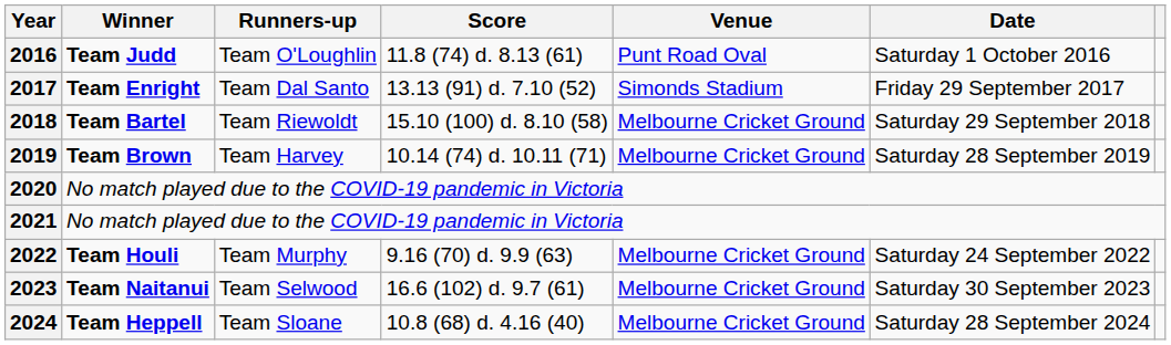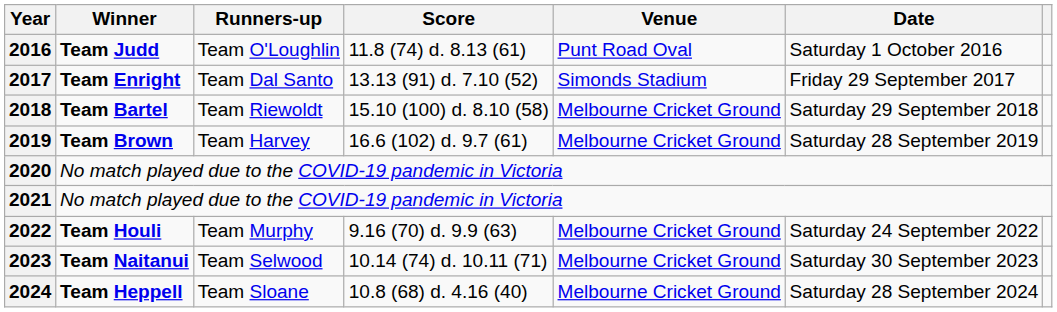2019 | Score: 10.14 (74) d. 10.11 (71) -> 16.6 (102) d. 9.7 (61)
2023 | Score: 16.6 (102) d. 9.7 (61) -> 10.14 (74) d. 10.11 (71)
